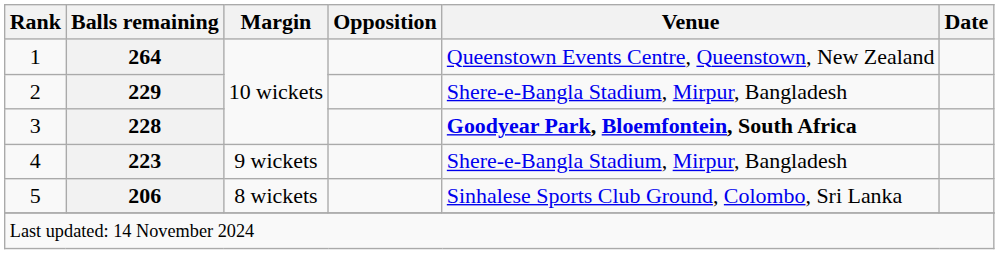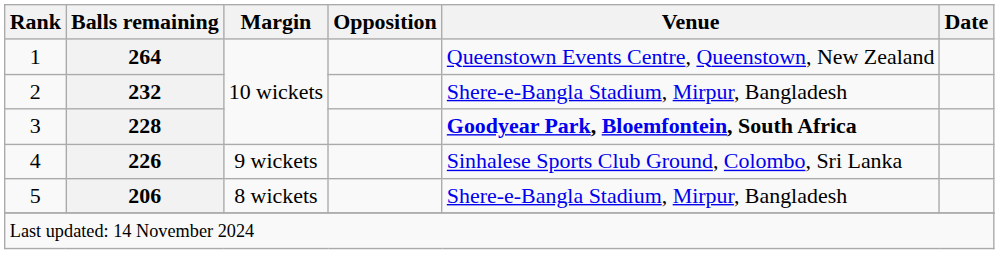2 | Balls remaining: 229 -> 232
4 | Balls remaining: 223 -> 226
4 | Venue: Shere-e-Bangla Stadium, Mirpur, Bangladesh -> Sinhalese Sports Club Ground, Colombo, Sri Lanka
5 | Venue: Sinhalese Sports Club Ground, Colombo, Sri Lanka -> Shere-e-Bangla Stadium, Mirpur, Bangladesh
